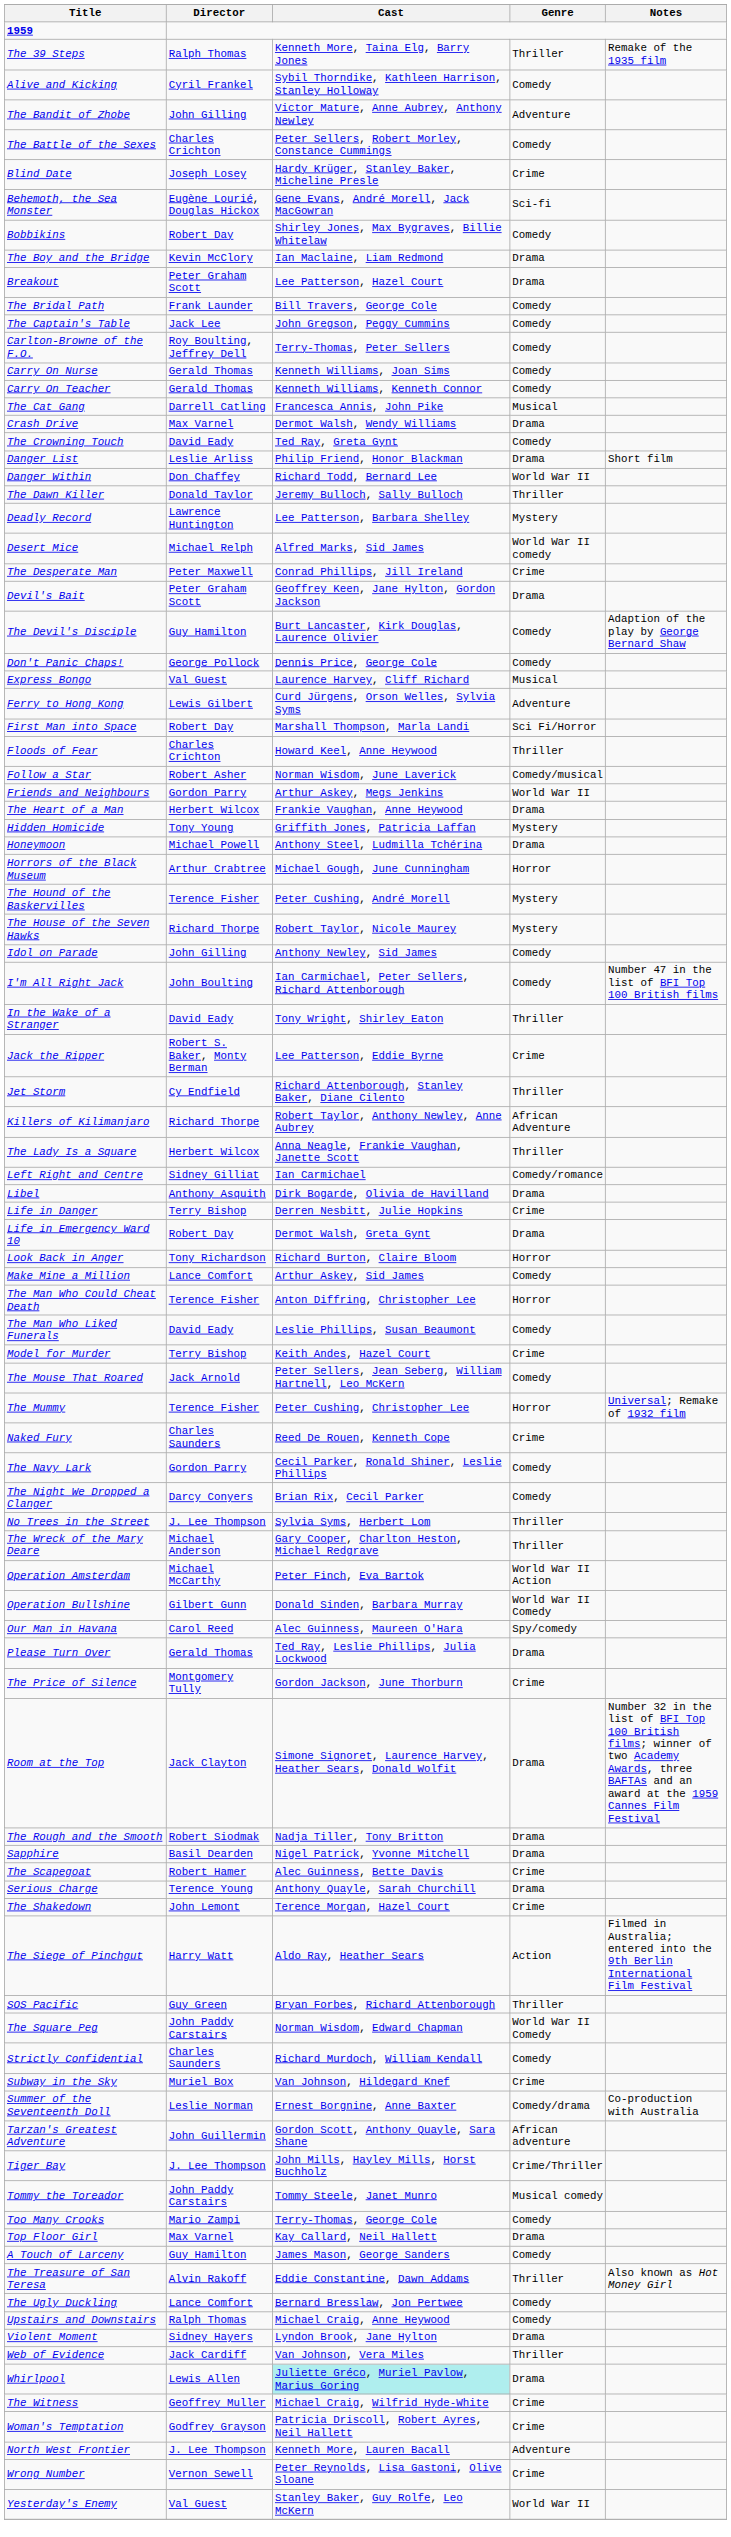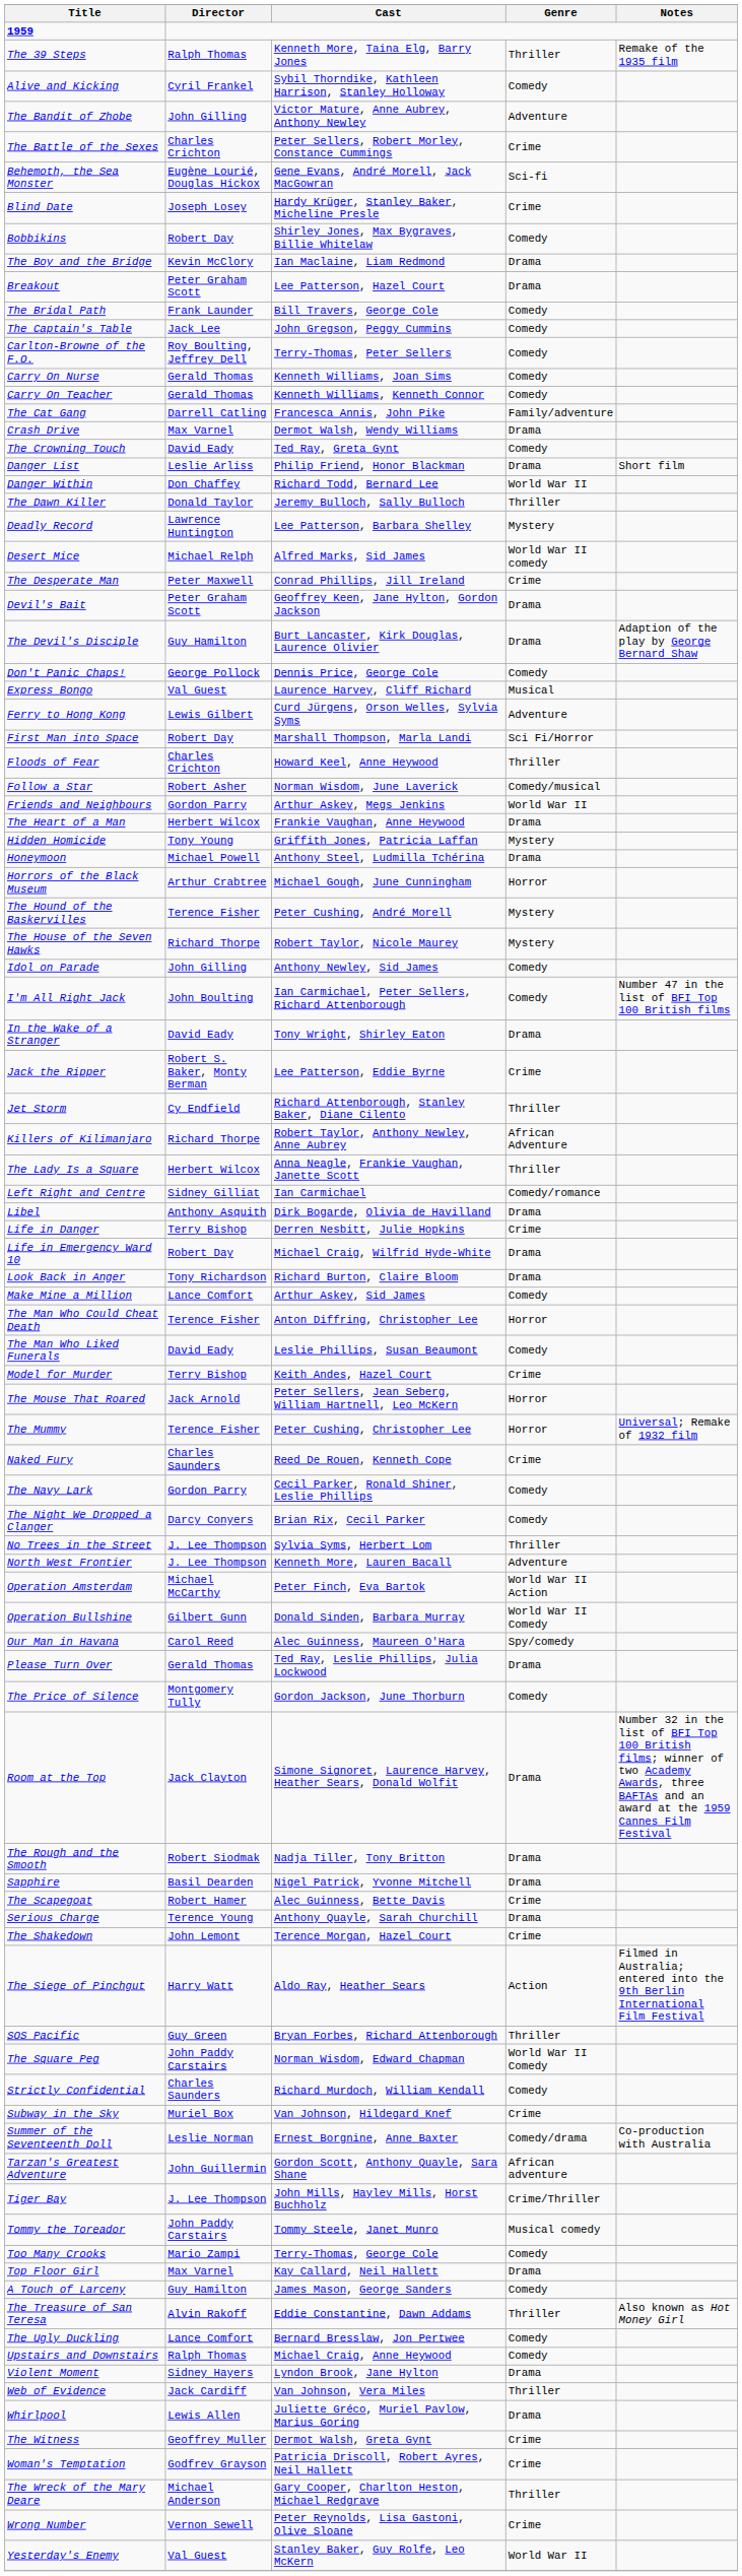The Battle of the Sexes | Genre: Comedy -> Crime
rows swapped: Behemoth, the Sea Monster <-> Blind Date
The Cat Gang | Genre: Musical -> Family/adventure
The Devil's Disciple | Genre: Comedy -> Drama
In the Wake of a Stranger | Genre: Thriller -> Drama
Life in Emergency Ward 10 | Cast: Dermot Walsh, Greta Gynt -> Michael Craig, Wilfrid Hyde-White
Look Back in Anger | Genre: Horror -> Drama
The Mouse That Roared | Genre: Comedy -> Horror
rows swapped: North West Frontier <-> The Wreck of the Mary Deare
The Price of Silence | Genre: Crime -> Comedy
Whirlpool | Cast: paleturquoise background -> no background
The Witness | Cast: Michael Craig, Wilfrid Hyde-White -> Dermot Walsh, Greta Gynt
